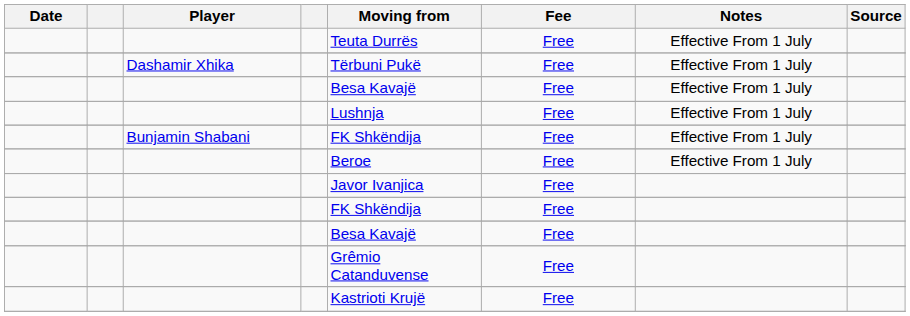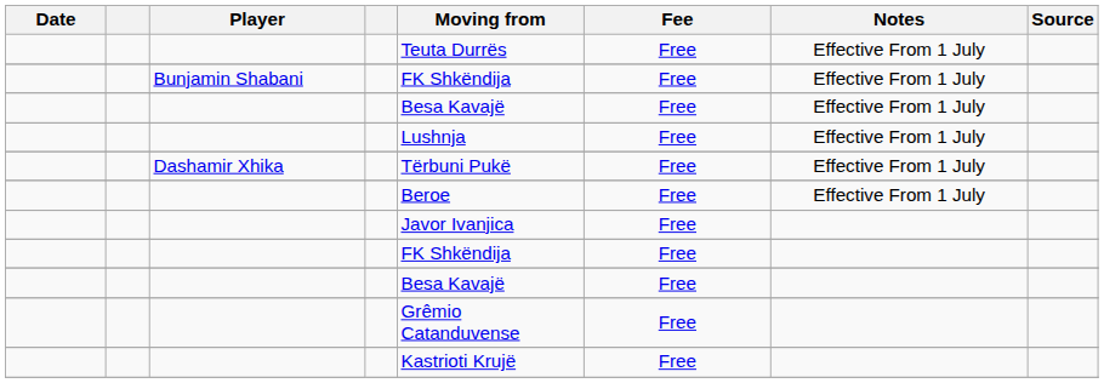rows swapped: Dashamir Xhika <-> Bunjamin Shabani
